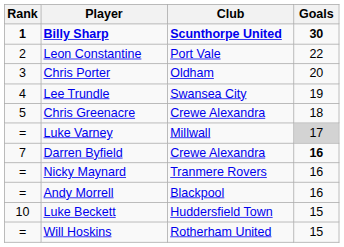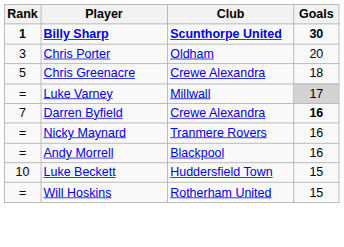- row: 2 | Leon Constantine | Port Vale | 22
- row: 4 | Lee Trundle | Swansea City | 19
